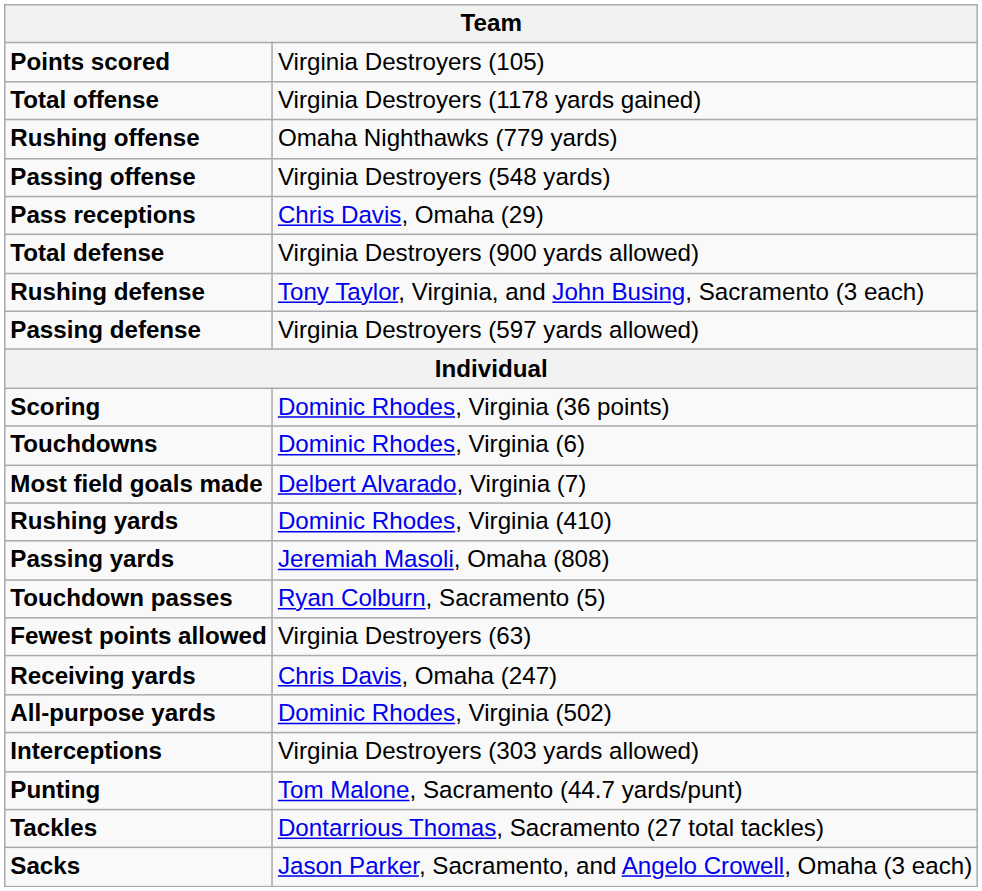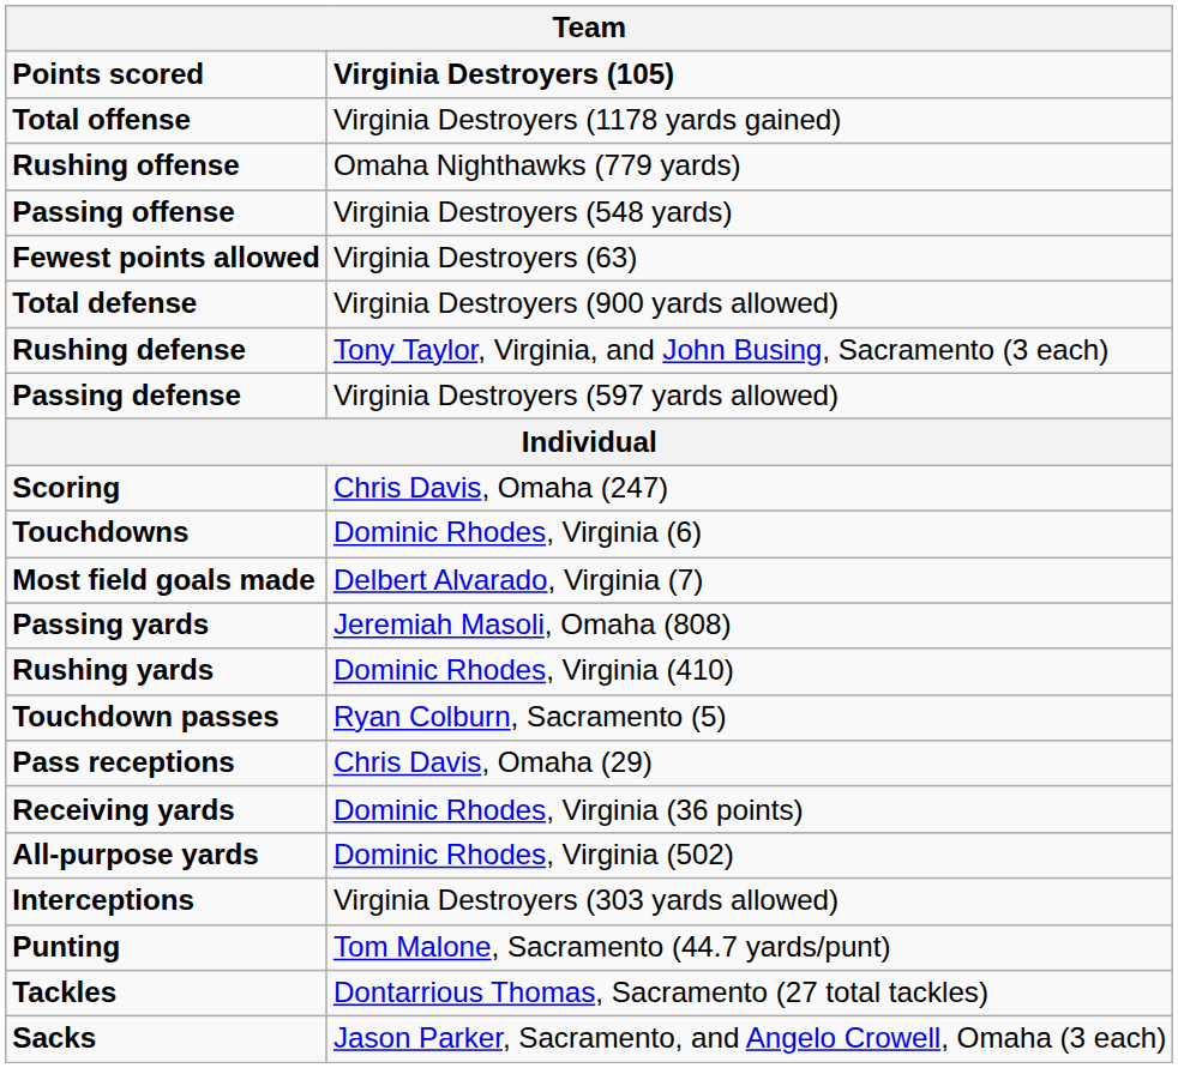Points scored | column 2: normal -> bold
rows swapped: Fewest points allowed <-> Pass receptions
Scoring | column 2: Dominic Rhodes, Virginia (36 points) -> Chris Davis, Omaha (247)
rows swapped: Rushing yards <-> Passing yards
Receiving yards | column 2: Chris Davis, Omaha (247) -> Dominic Rhodes, Virginia (36 points)
